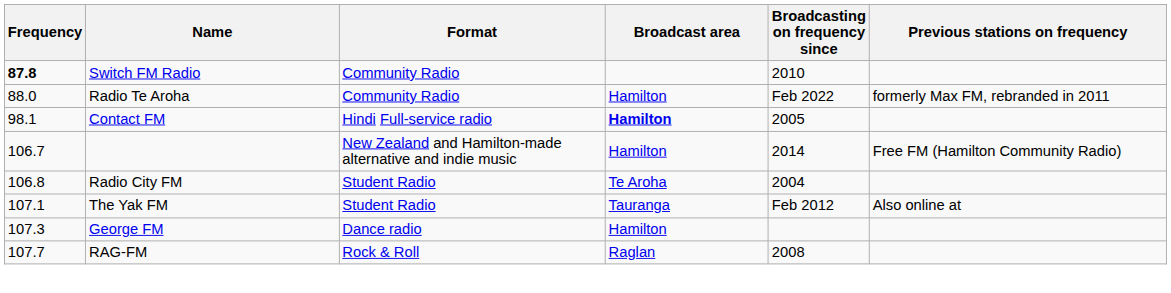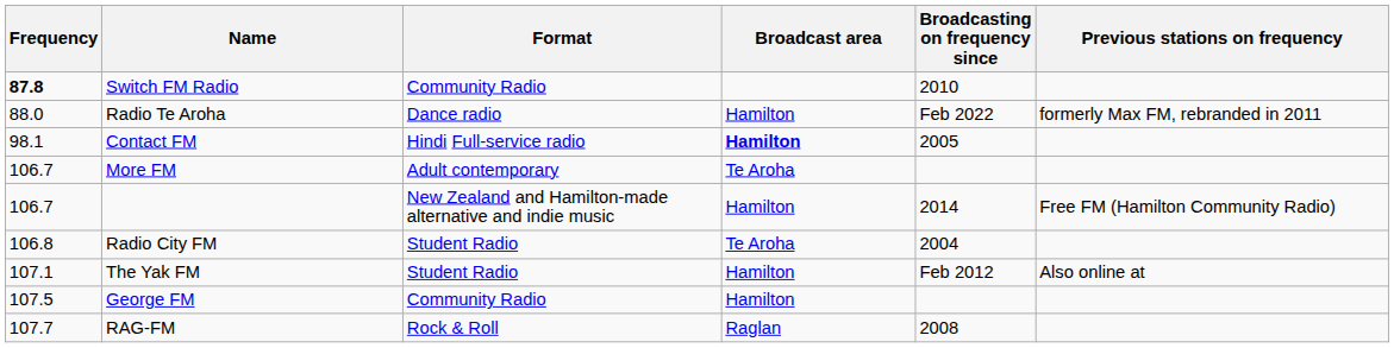Radio Te Aroha | Format: Community Radio -> Dance radio
+ row: 106.7 | More FM | Adult contemporary | Te Aroha
The Yak FM | Broadcast area: Tauranga -> Hamilton
George FM | Frequency: 107.3 -> 107.5
George FM | Format: Dance radio -> Community Radio
